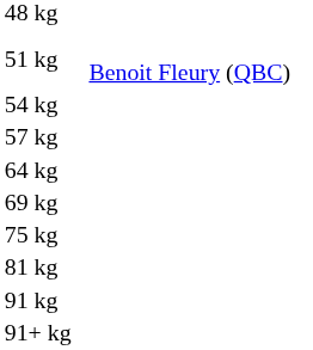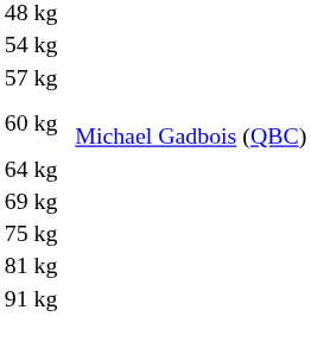- row: 51 kg | Benoit Fleury (QBC)
+ row: 60 kg | Michael Gadbois (QBC)
- row: 91+ kg
